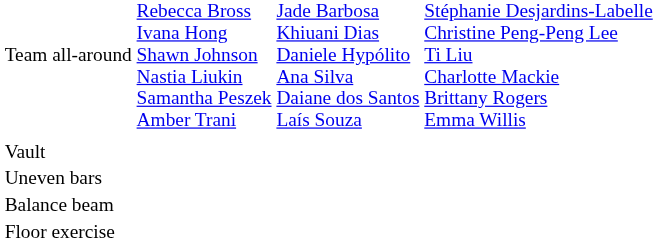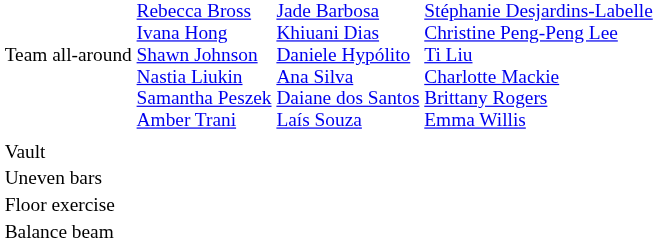rows swapped: Balance beam <-> Floor exercise
